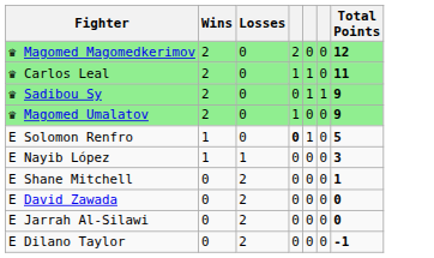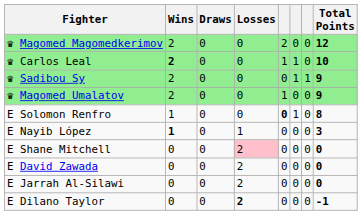+ column: Draws | 0 | 0 | 0 | 0 | 0 | 0 | 0 | 0 | 0 | 0
♛ Carlos Leal | Wins: normal -> bold
♛ Carlos Leal | Total Points: 11 -> 10
E Solomon Renfro | Total Points: 5 -> 8
E Nayib López | Wins: normal -> bold
E Shane Mitchell | Losses: no background -> pink background
E Shane Mitchell | Total Points: 1 -> 0
E Dilano Taylor | Losses: normal -> bold
